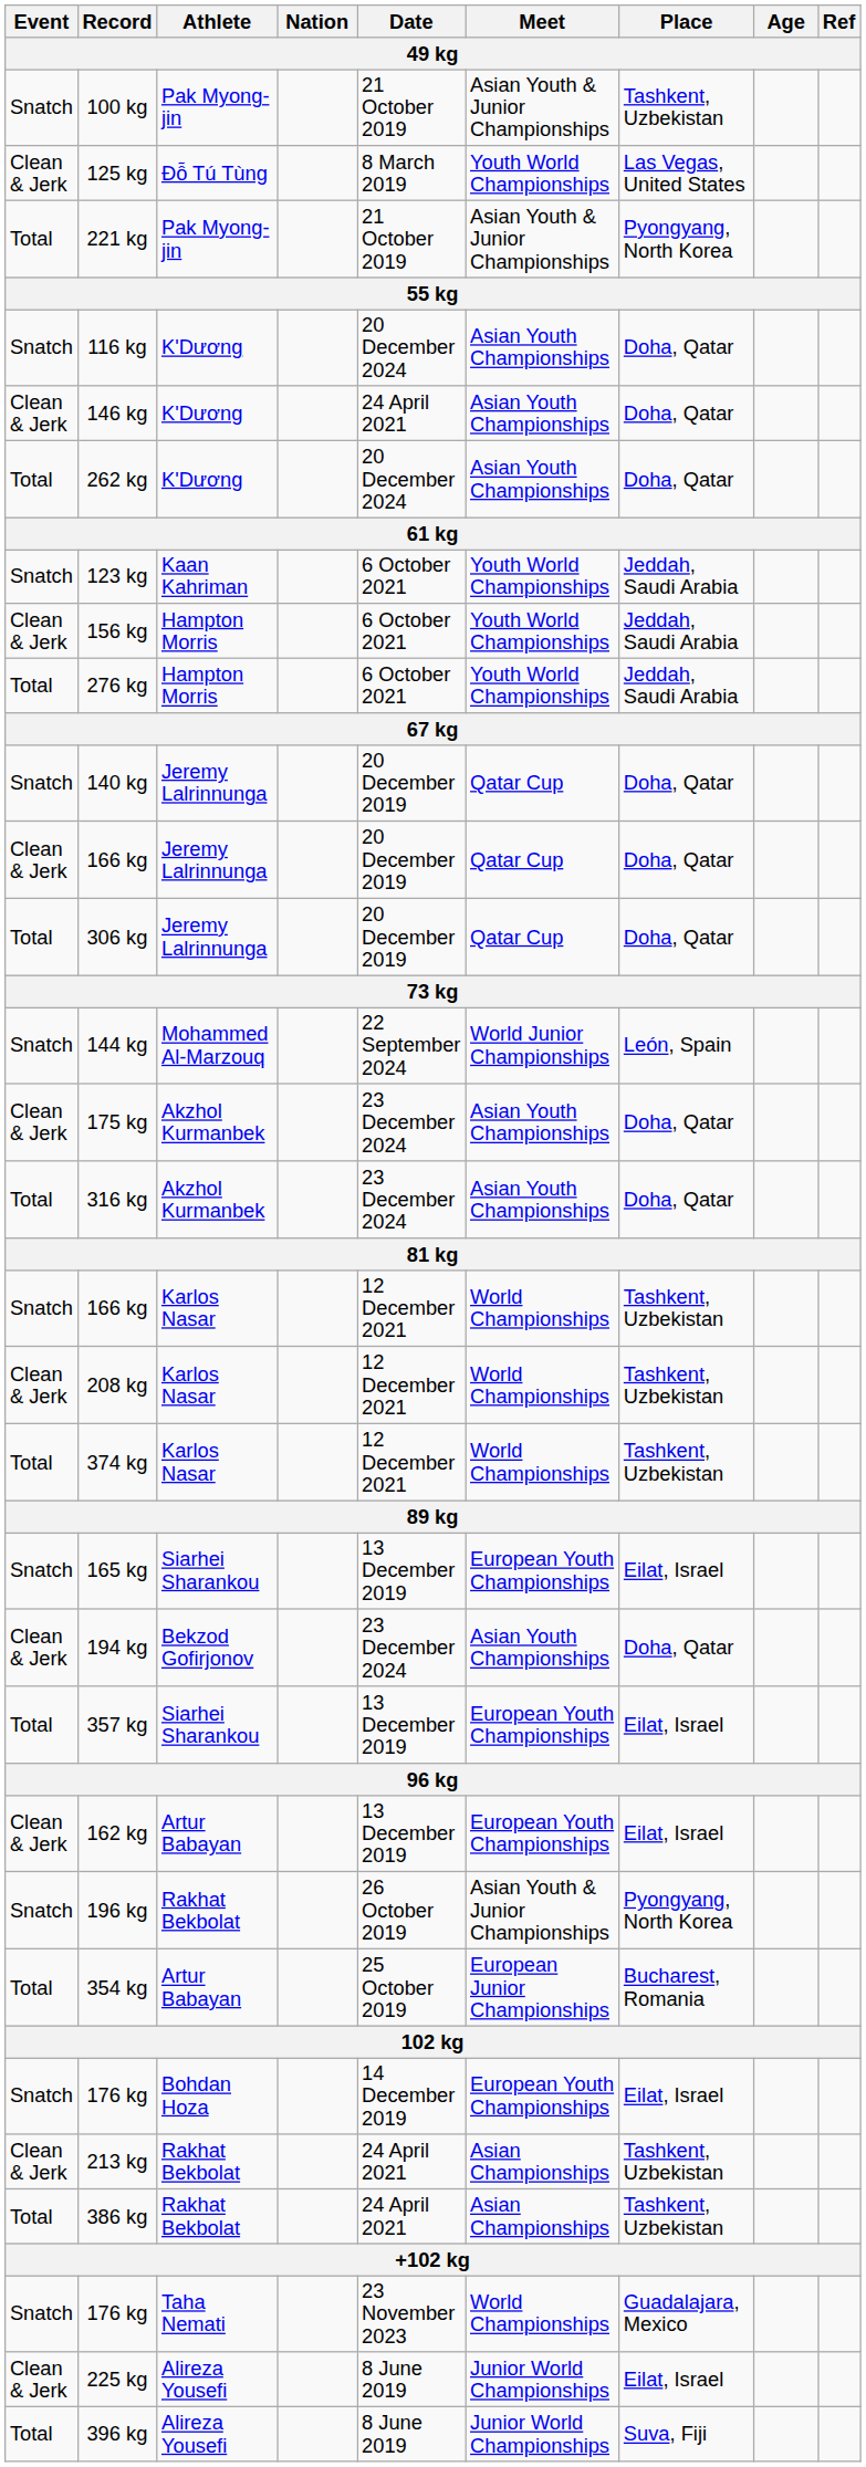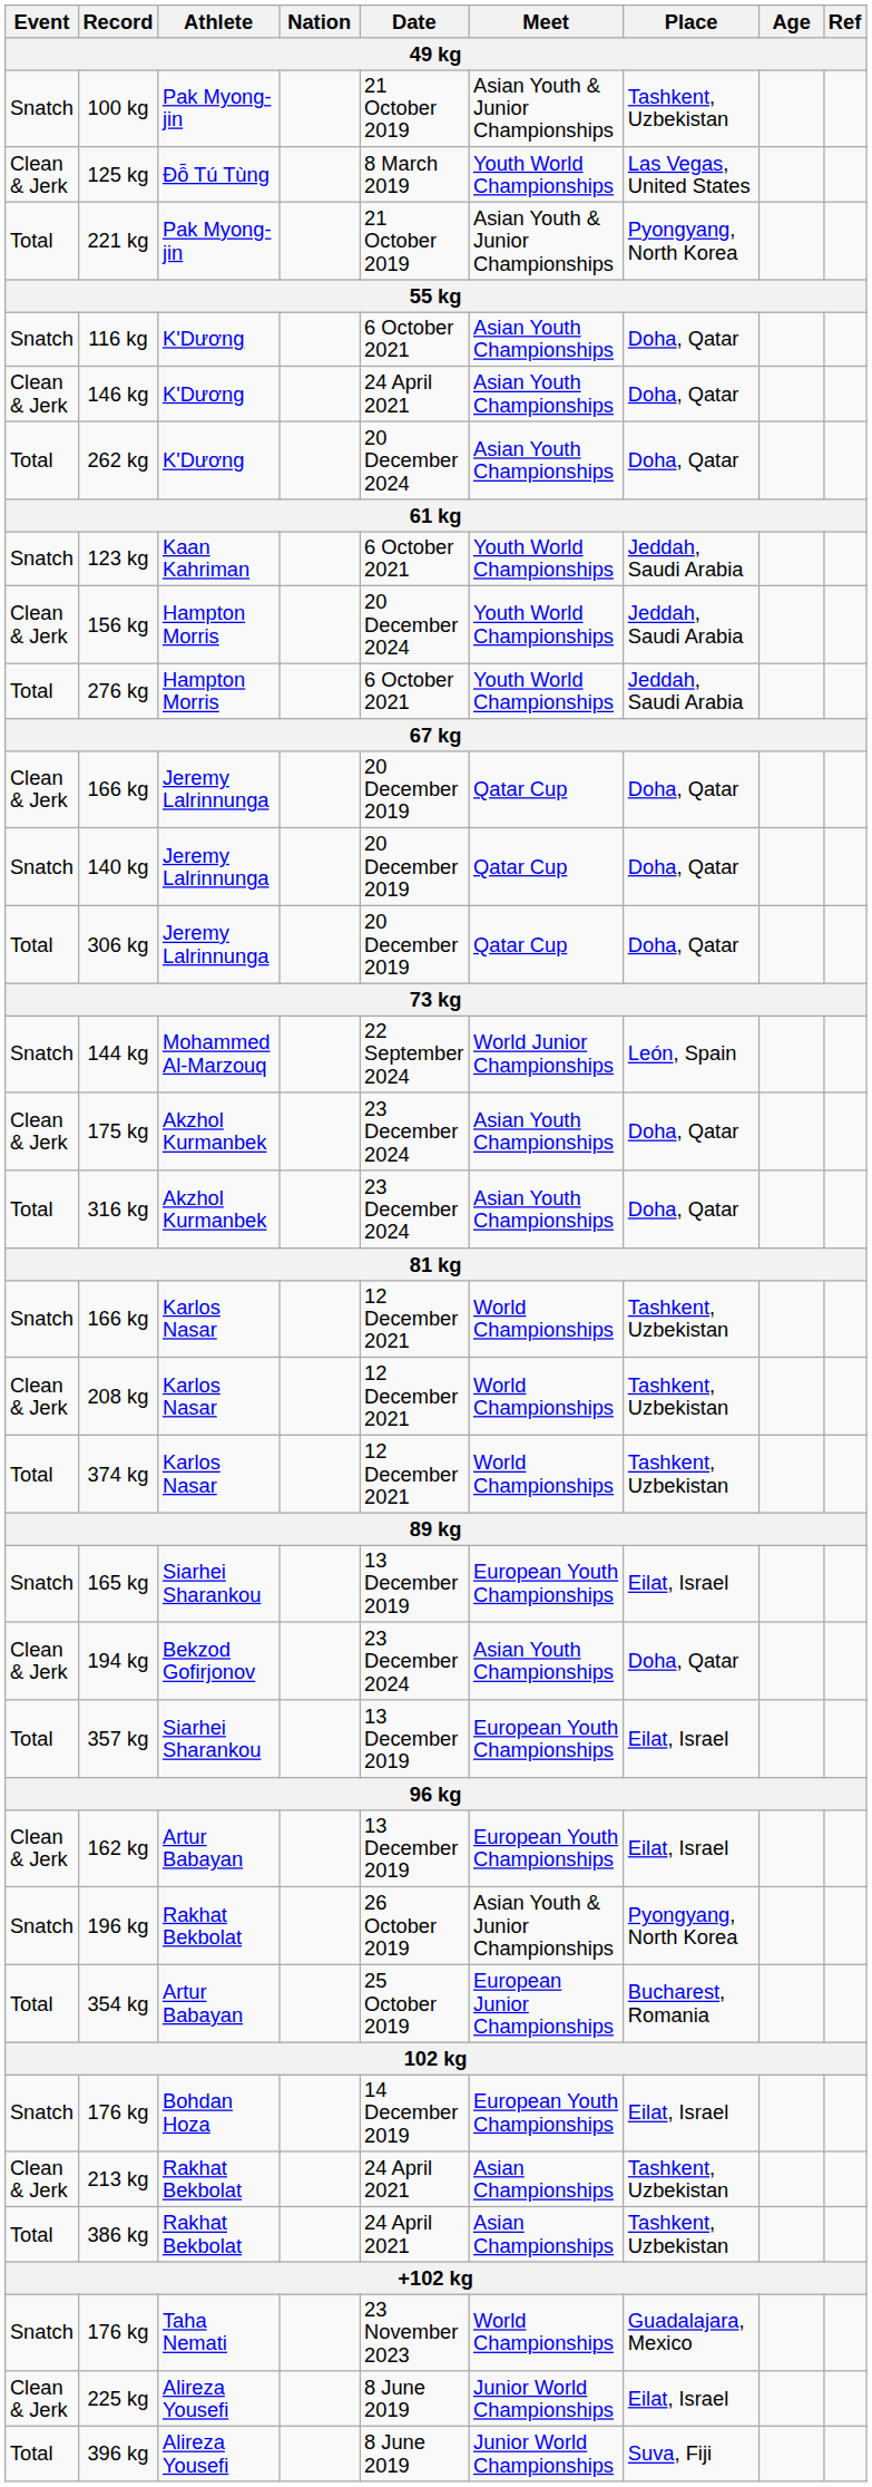116 kg | Date: 20 December 2024 -> 6 October 2021
156 kg | Date: 6 October 2021 -> 20 December 2024
rows swapped: 140 kg <-> 166 kg / Jeremy Lalrinnunga
